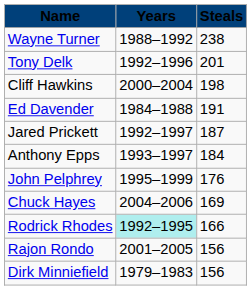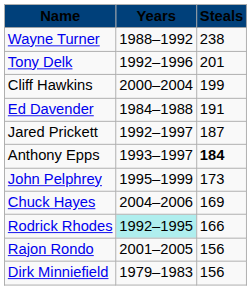Cliff Hawkins | Steals: 198 -> 199
Anthony Epps | Steals: normal -> bold
John Pelphrey | Steals: 176 -> 173
